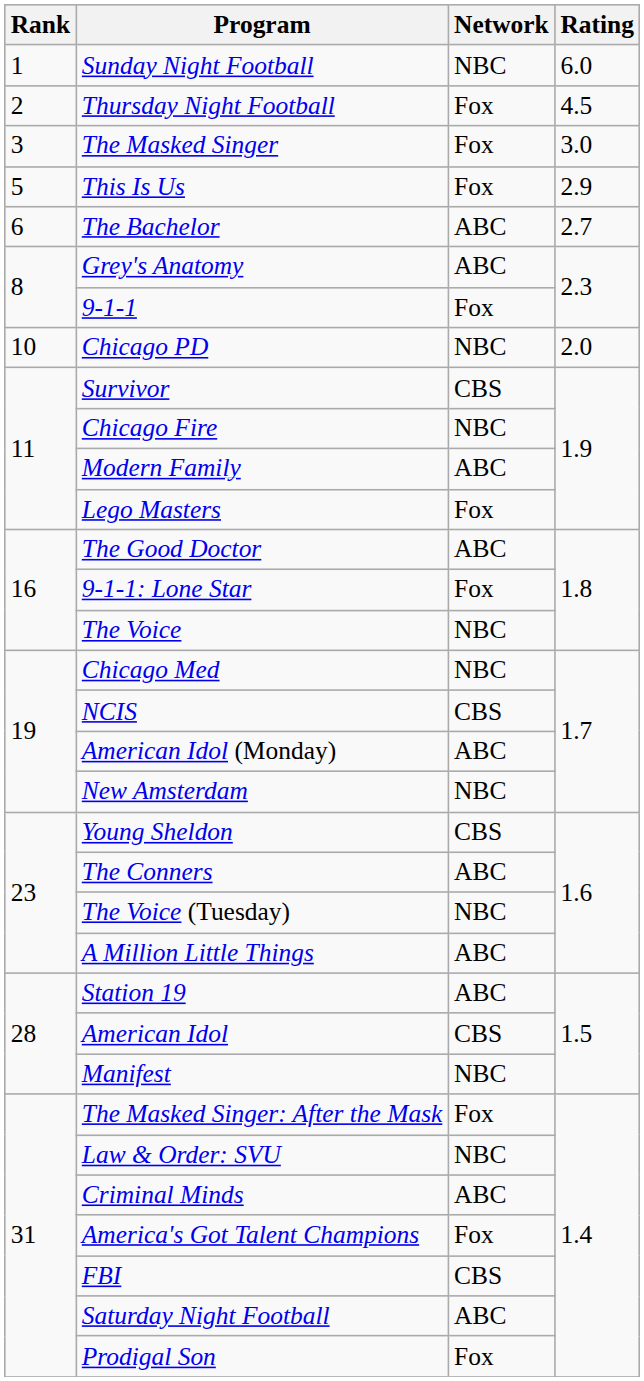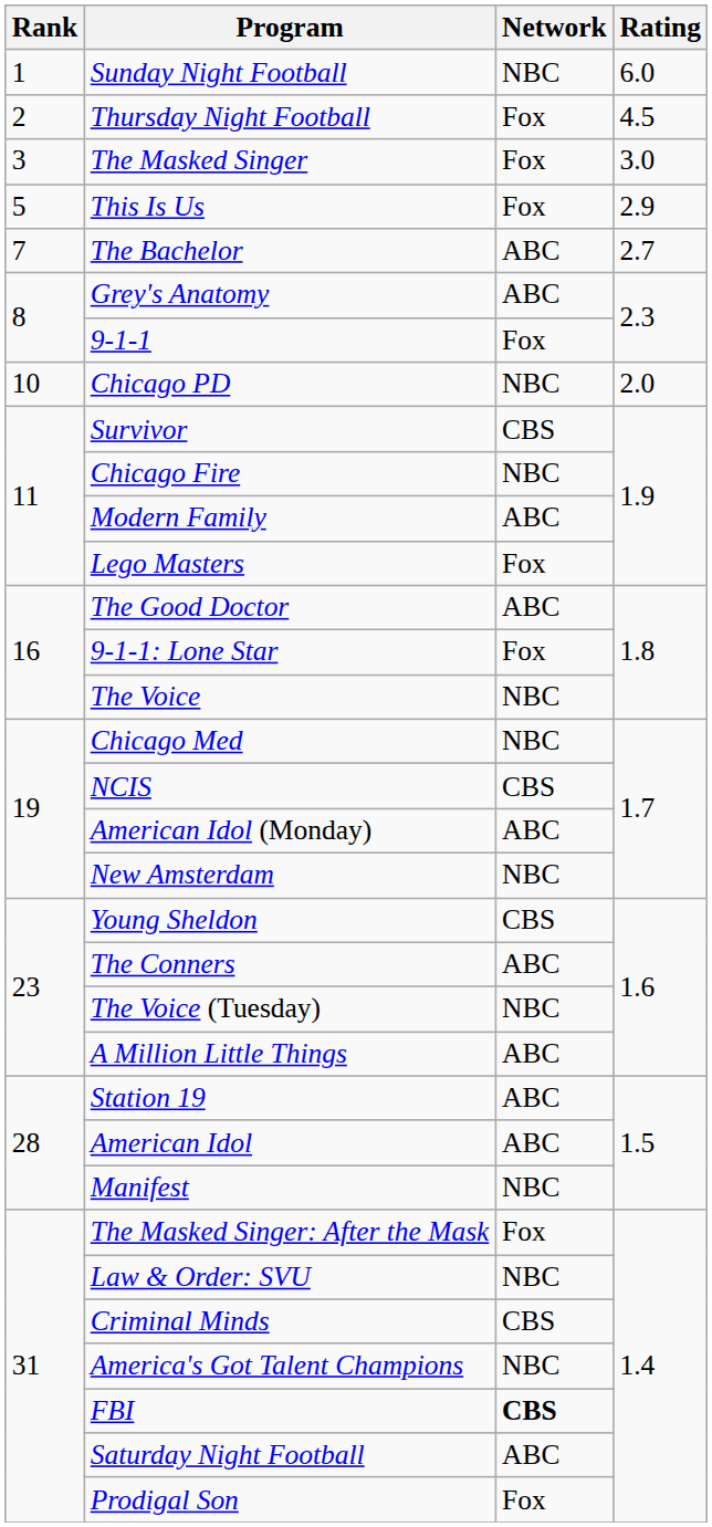The Bachelor | Rank: 6 -> 7
American Idol | Network: CBS -> ABC
Criminal Minds | Network: ABC -> CBS
America's Got Talent Champions | Network: Fox -> NBC
FBI | Network: normal -> bold
